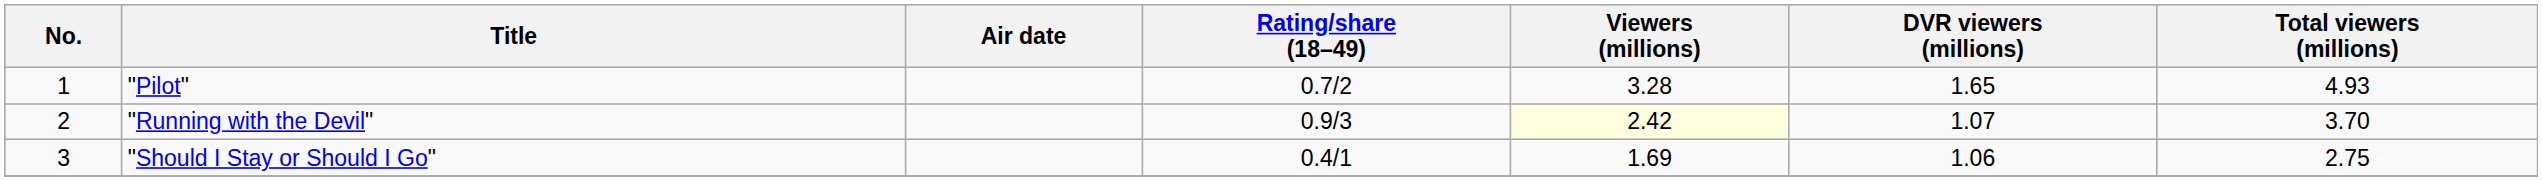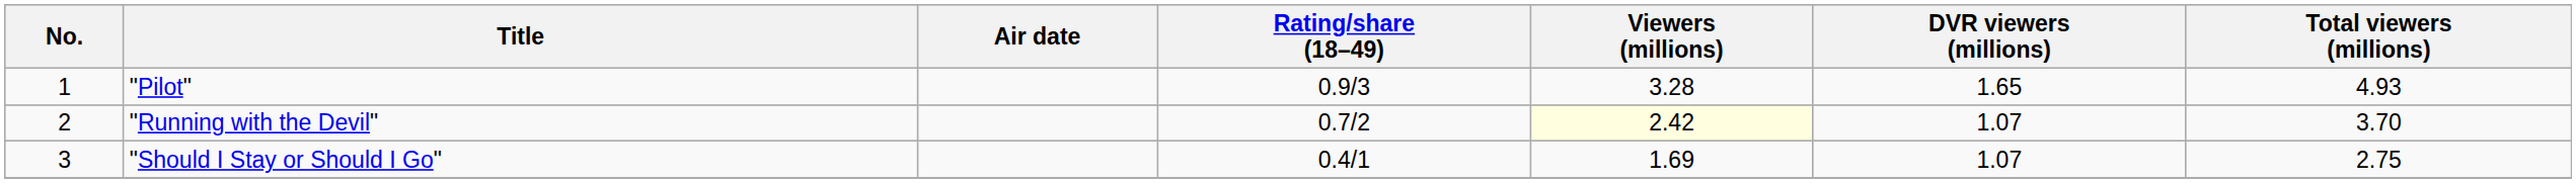"Pilot" | Rating/share (18–49): 0.7/2 -> 0.9/3
"Running with the Devil" | Rating/share (18–49): 0.9/3 -> 0.7/2
"Should I Stay or Should I Go" | DVR viewers (millions): 1.06 -> 1.07
